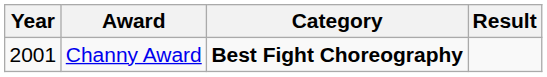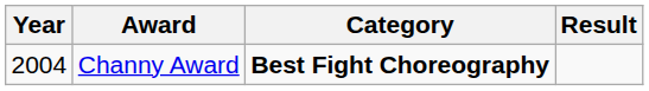Channy Award | Year: 2001 -> 2004
